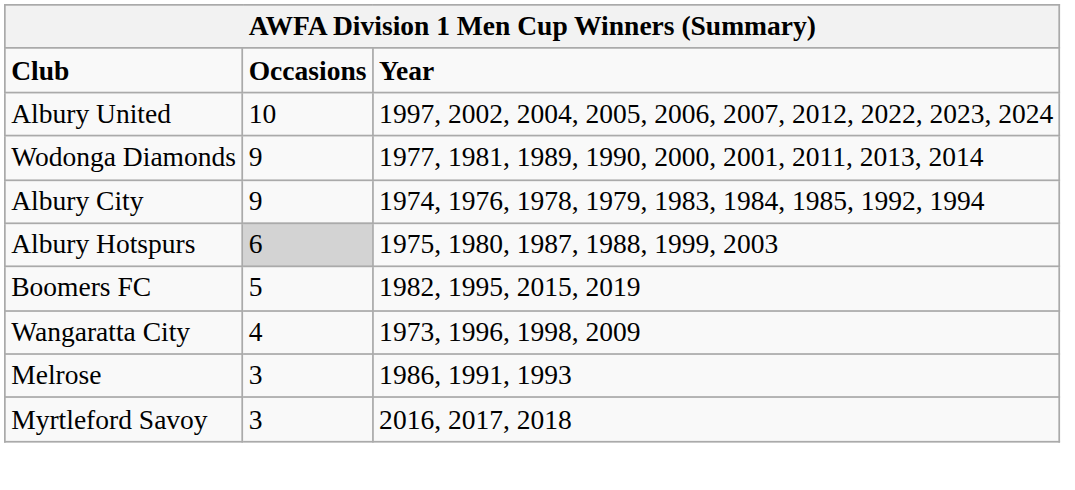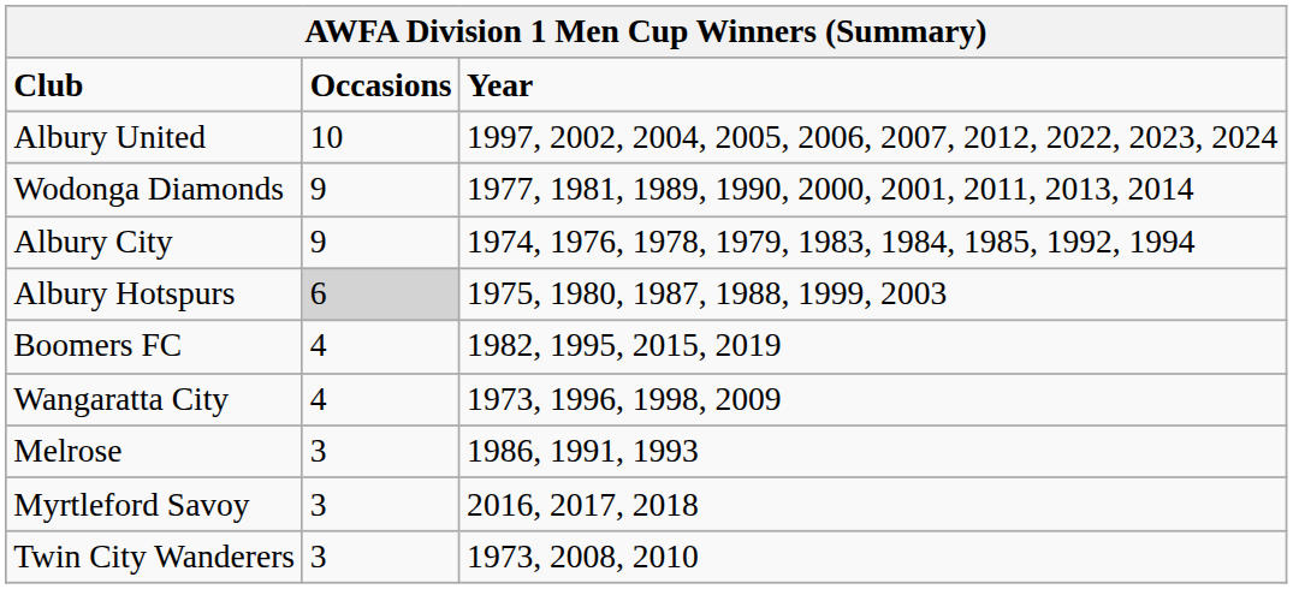Boomers FC | Occasions: 5 -> 4
+ row: Twin City Wanderers | 3 | 1973, 2008, 2010
